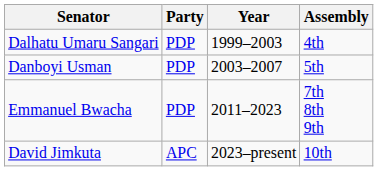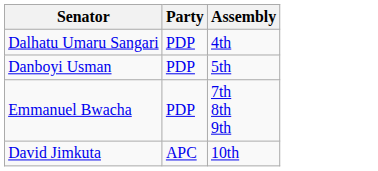- column: Year | 1999–2003 | 2003–2007 | 2011–2023 | 2023–present
